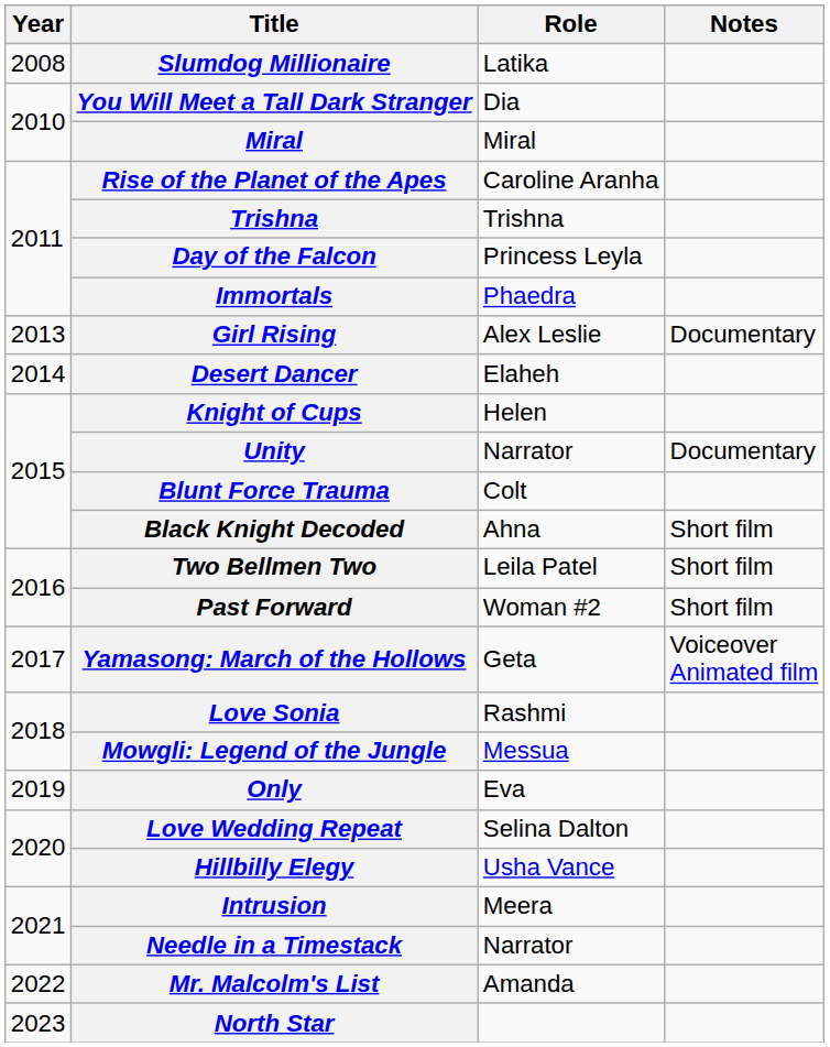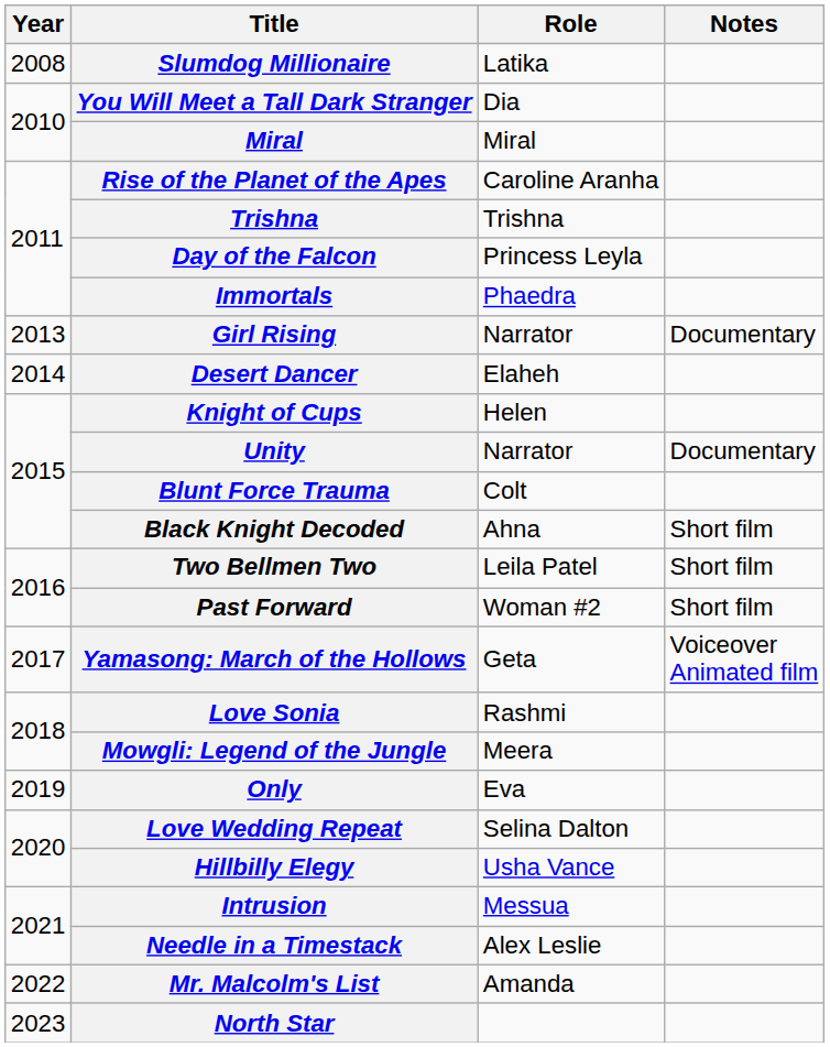Girl Rising | Role: Alex Leslie -> Narrator
Mowgli: Legend of the Jungle | Role: Messua -> Meera
Intrusion | Role: Meera -> Messua
Needle in a Timestack | Role: Narrator -> Alex Leslie
